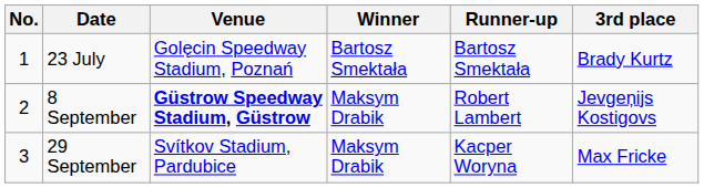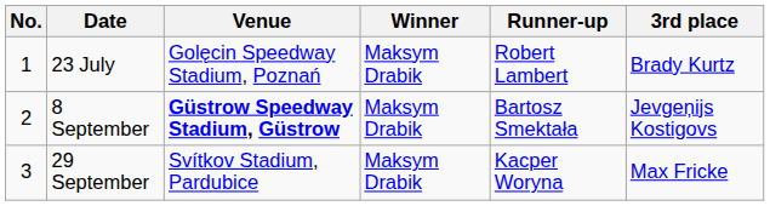23 July | Winner: Bartosz Smektała -> Maksym Drabik
23 July | Runner-up: Bartosz Smektała -> Robert Lambert
8 September | Runner-up: Robert Lambert -> Bartosz Smektała
